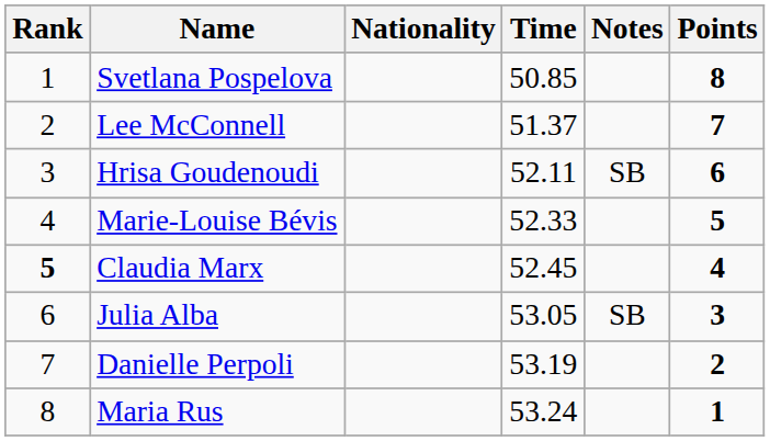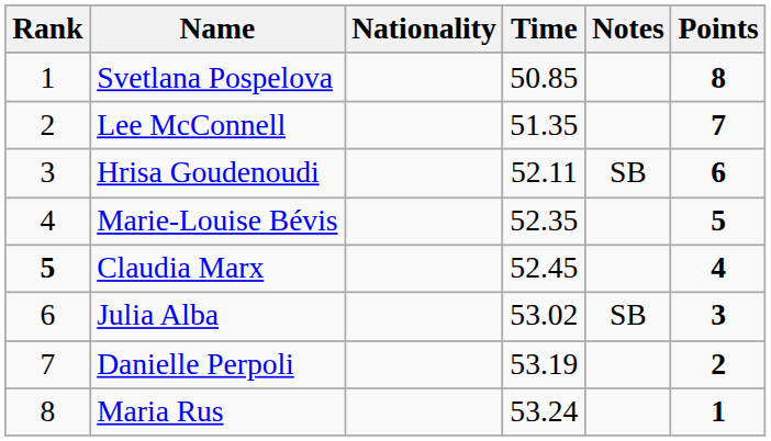Lee McConnell | Time: 51.37 -> 51.35
Marie-Louise Bévis | Time: 52.33 -> 52.35
Julia Alba | Time: 53.05 -> 53.02
